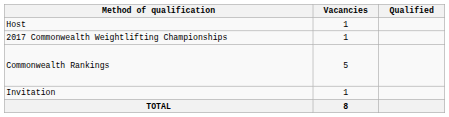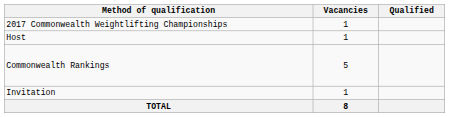rows swapped: Host <-> 2017 Commonwealth Weightlifting Championships
